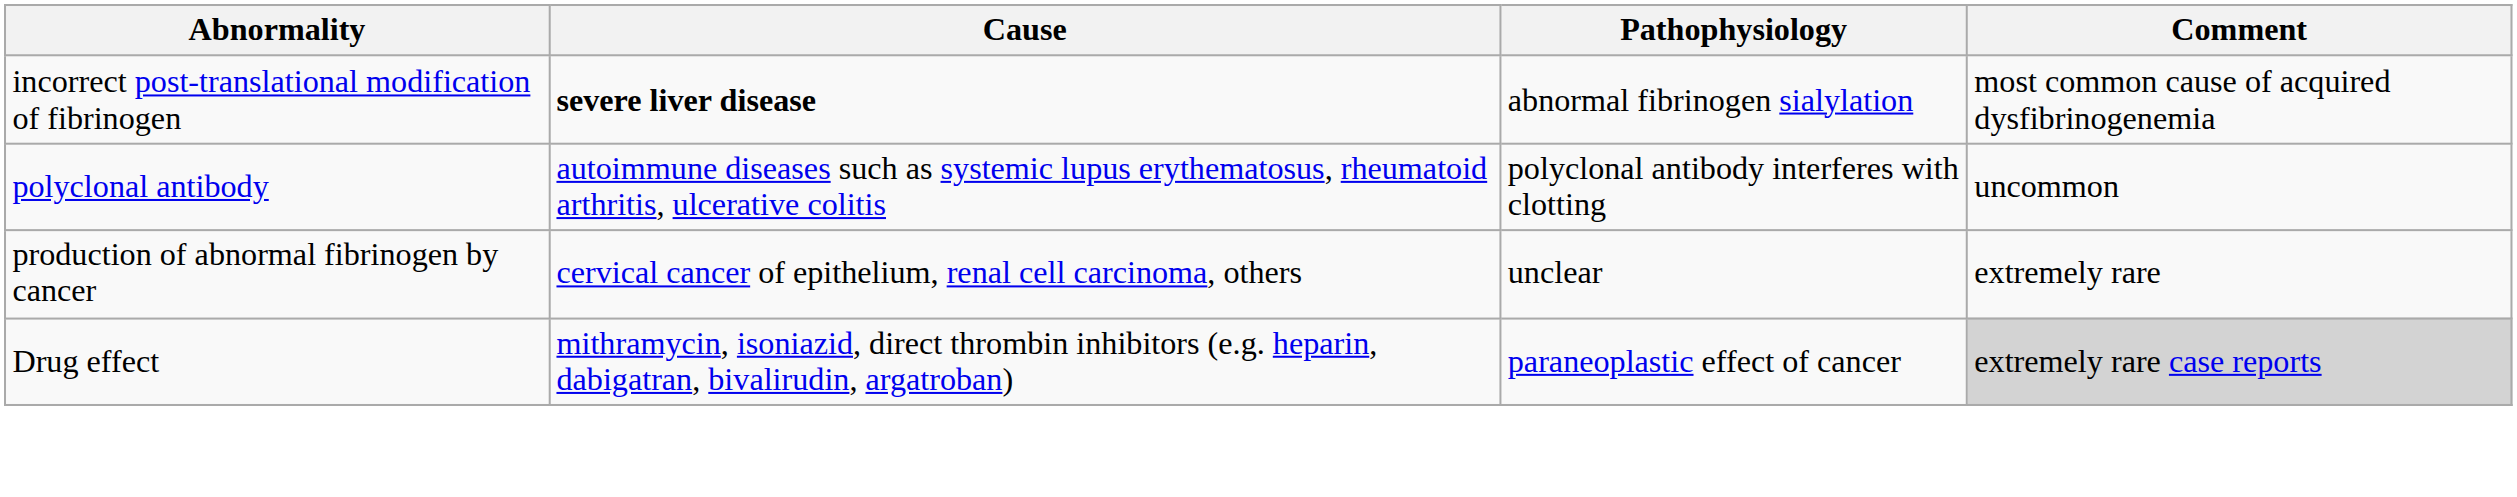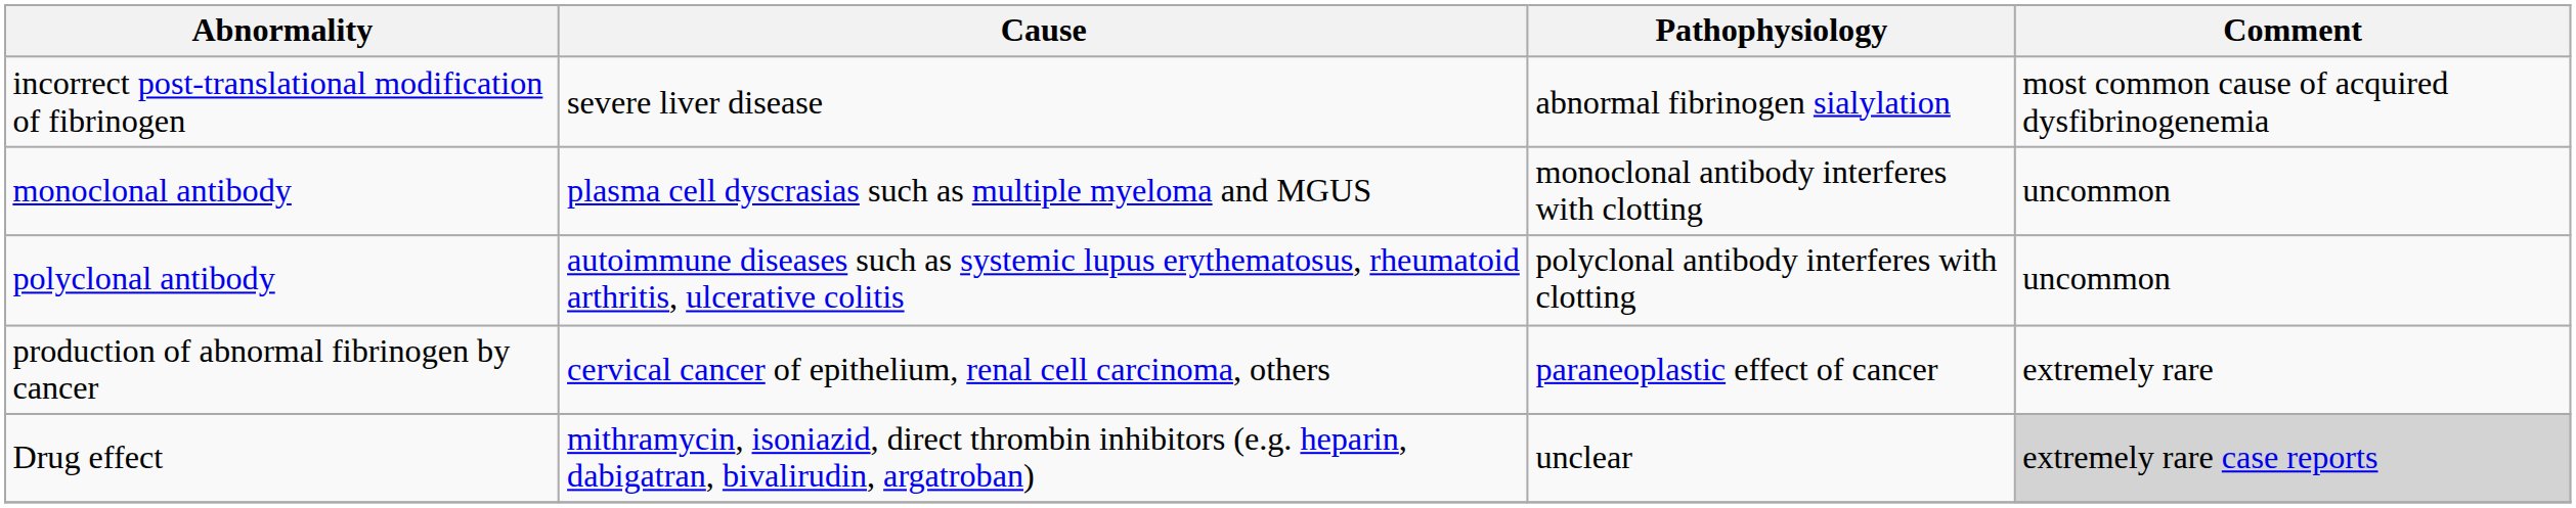incorrect post-translational modification of fibrinogen | Cause: bold -> normal
+ row: monoclonal antibody | plasma cell dyscrasias such as multiple myeloma and MGUS | monoclonal antibody interferes with clotting | uncommon
production of abnormal fibrinogen by cancer | Pathophysiology: unclear -> paraneoplastic effect of cancer
Drug effect | Pathophysiology: paraneoplastic effect of cancer -> unclear
